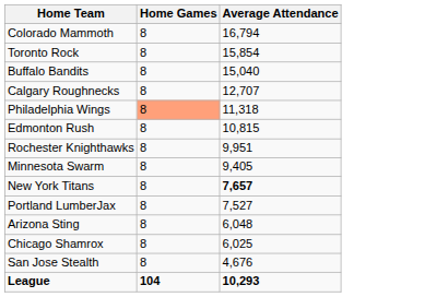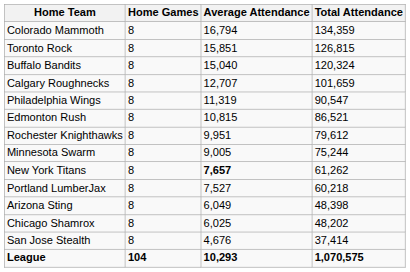+ column: Total Attendance | 134,359 | 126,815 | 120,324 | 101,659 | 90,547 | 86,521 | 79,612 | 75,244 | 61,262 | 60,218 | 48,398 | 48,202 | 37,414 | 1,070,575
Toronto Rock | Average Attendance: 15,854 -> 15,851
Philadelphia Wings | Home Games: lightsalmon background -> no background
Philadelphia Wings | Average Attendance: 11,318 -> 11,319
Minnesota Swarm | Average Attendance: 9,405 -> 9,005
Arizona Sting | Average Attendance: 6,048 -> 6,049
